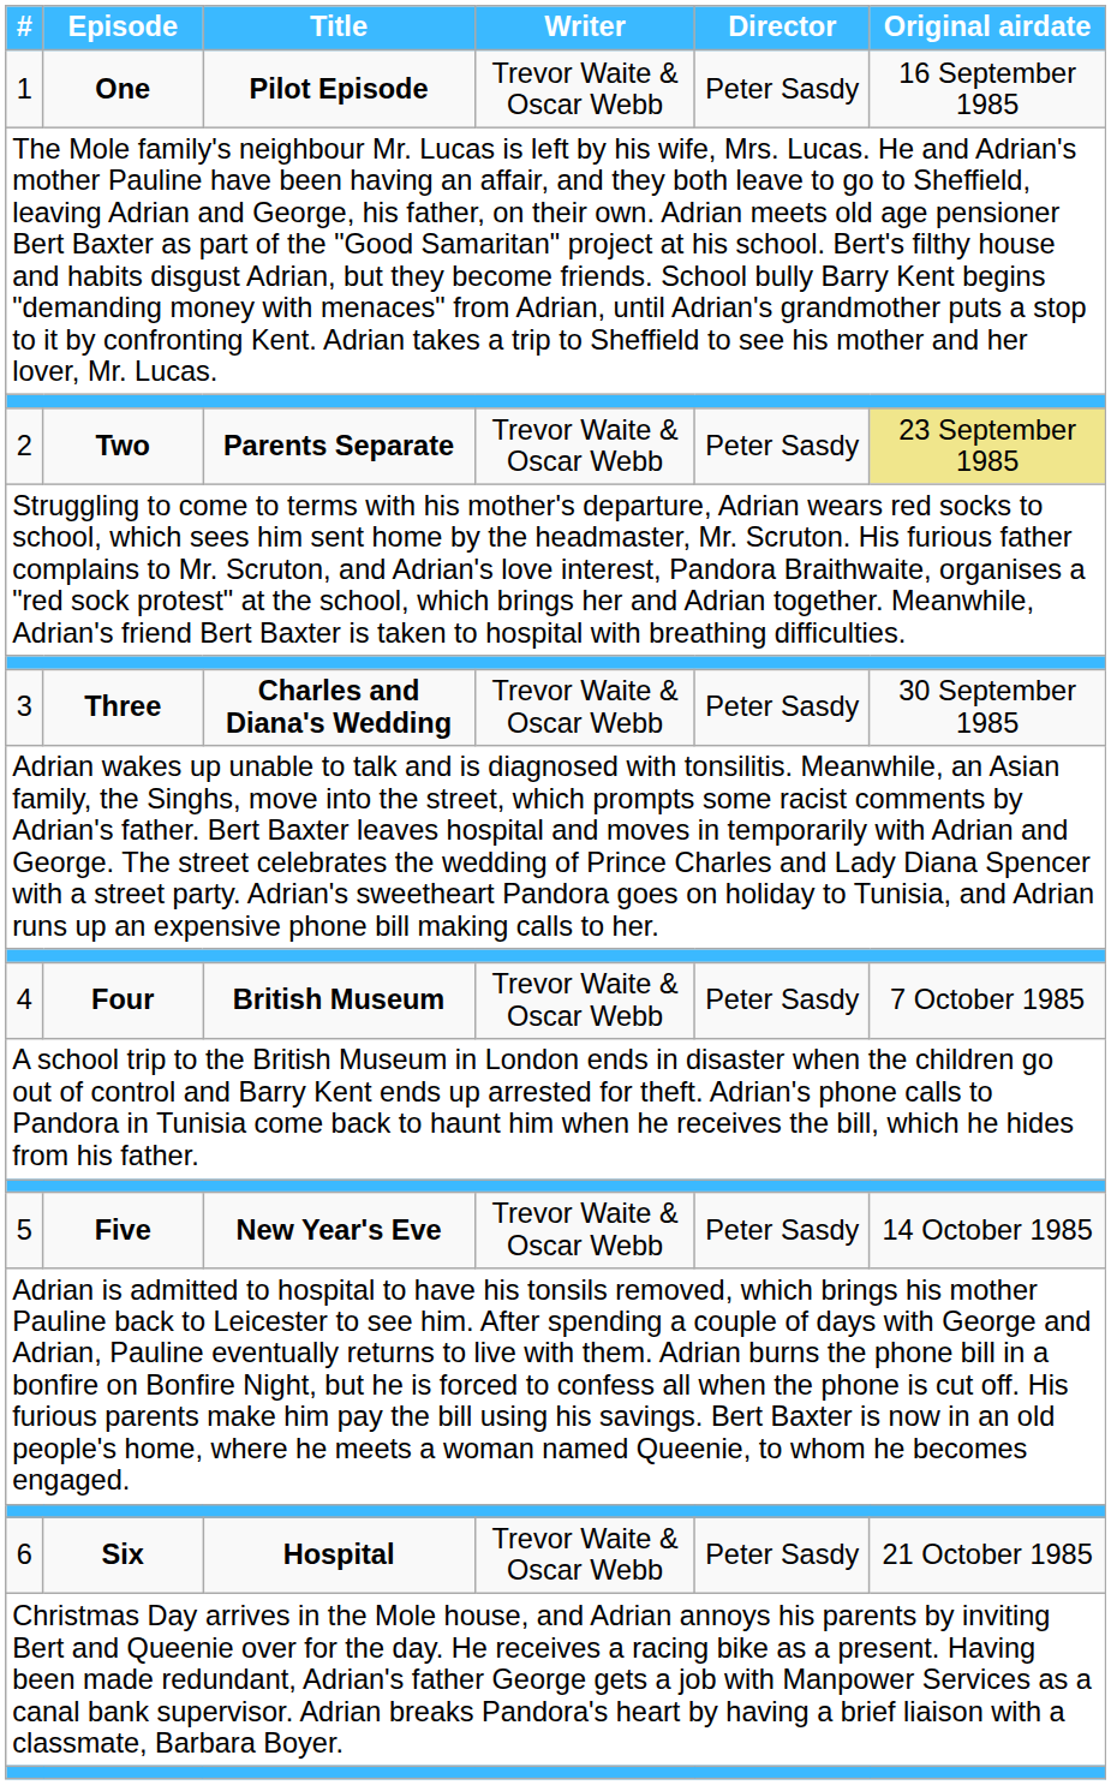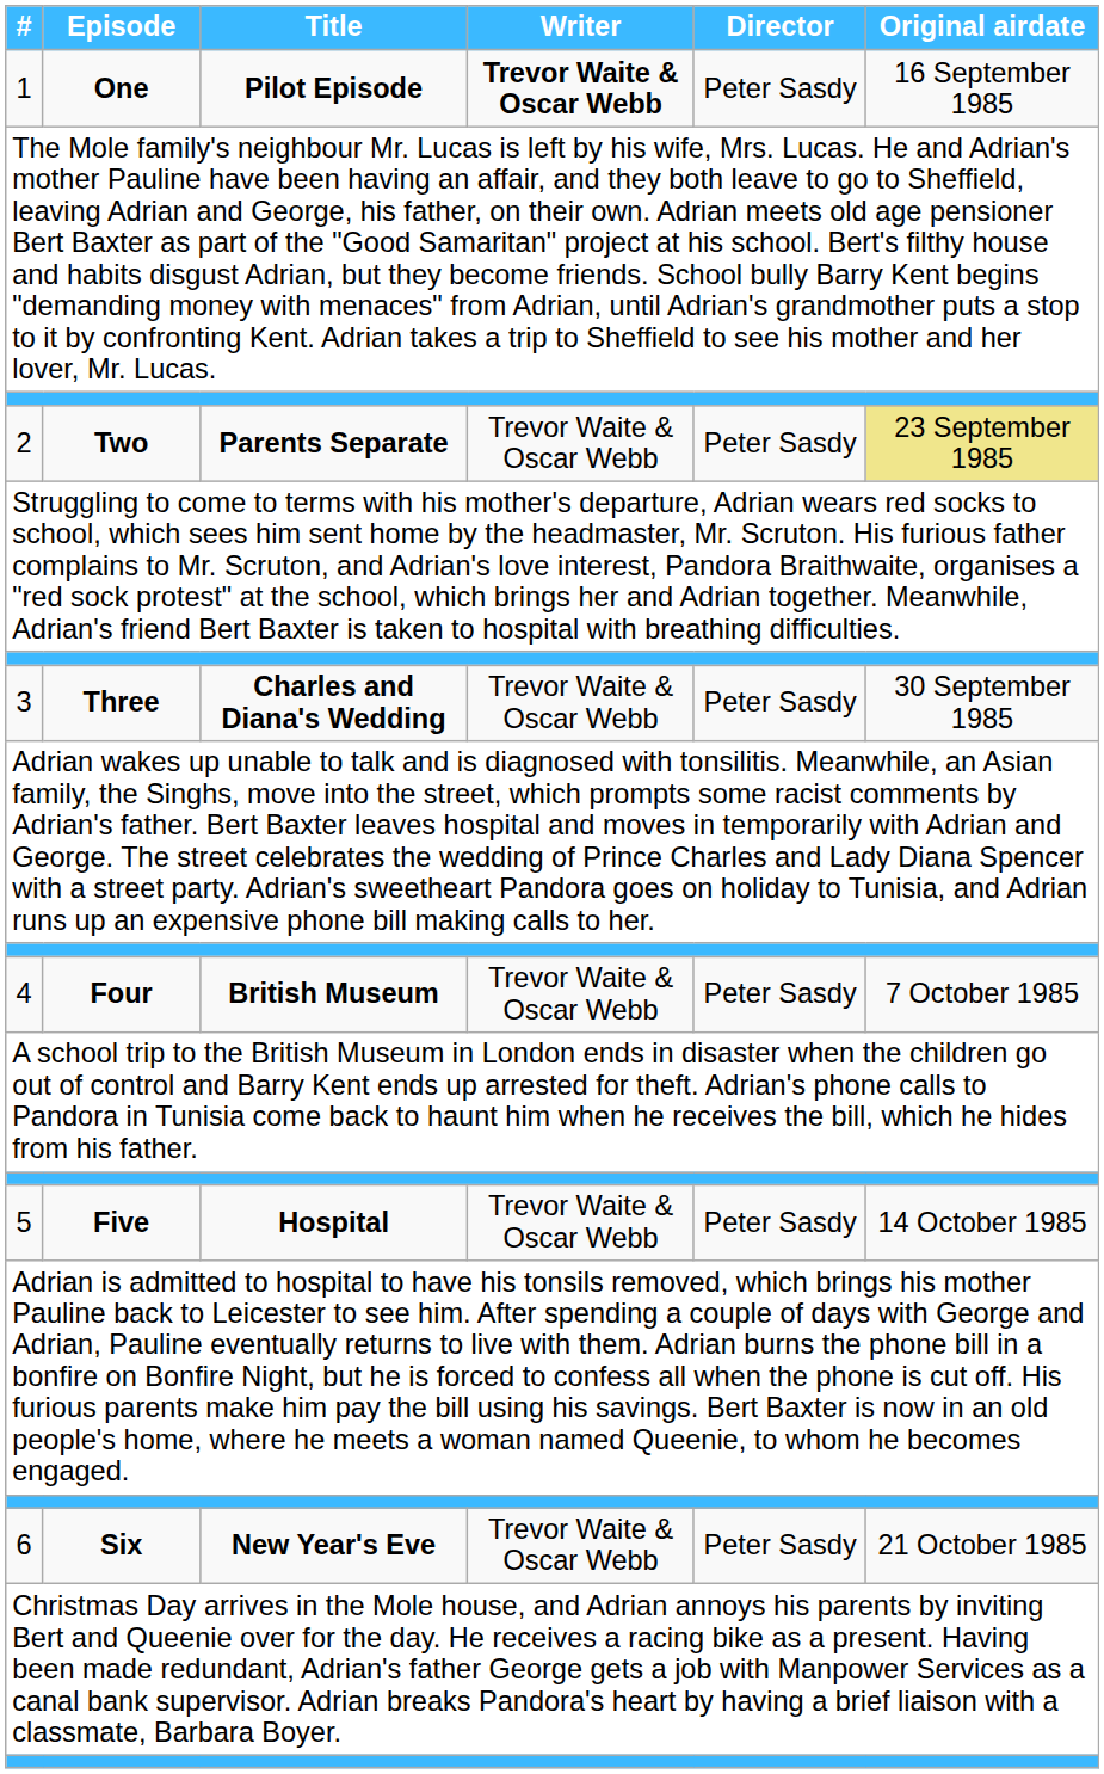1 | Writer: normal -> bold
5 | Title: New Year's Eve -> Hospital
6 | Title: Hospital -> New Year's Eve
